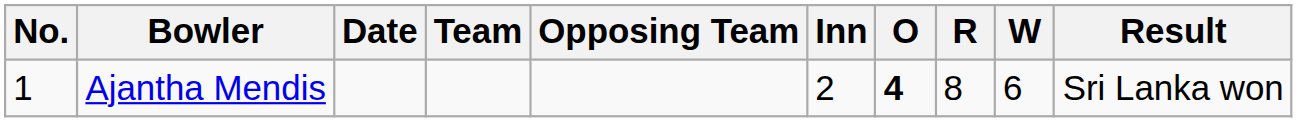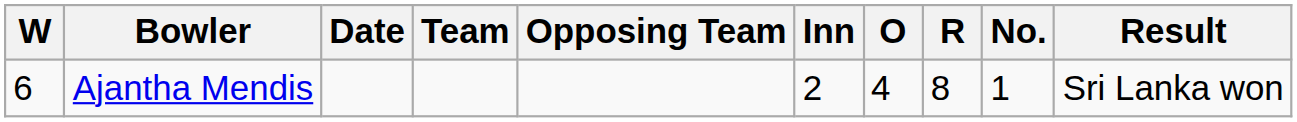columns swapped: No. <-> W
Ajantha Mendis | O: bold -> normal
